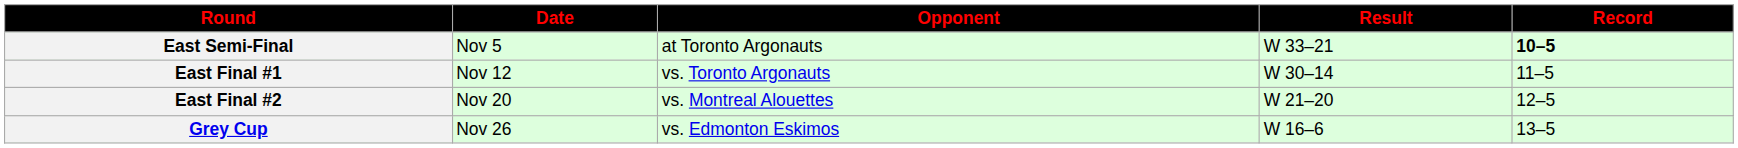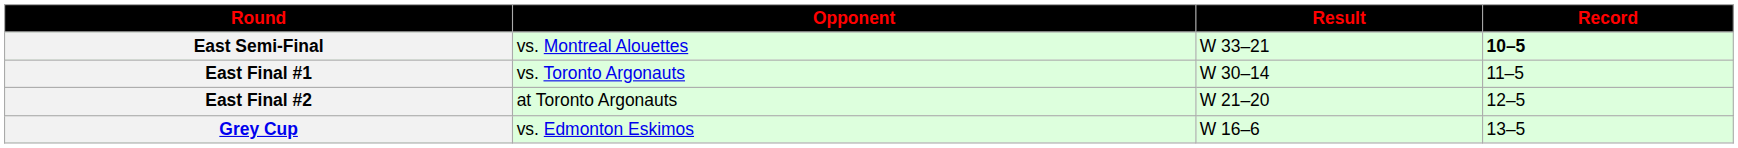- column: Date | Nov 5 | Nov 12 | Nov 20 | Nov 26
East Semi-Final | Opponent: at Toronto Argonauts -> vs. Montreal Alouettes
East Final #2 | Opponent: vs. Montreal Alouettes -> at Toronto Argonauts
